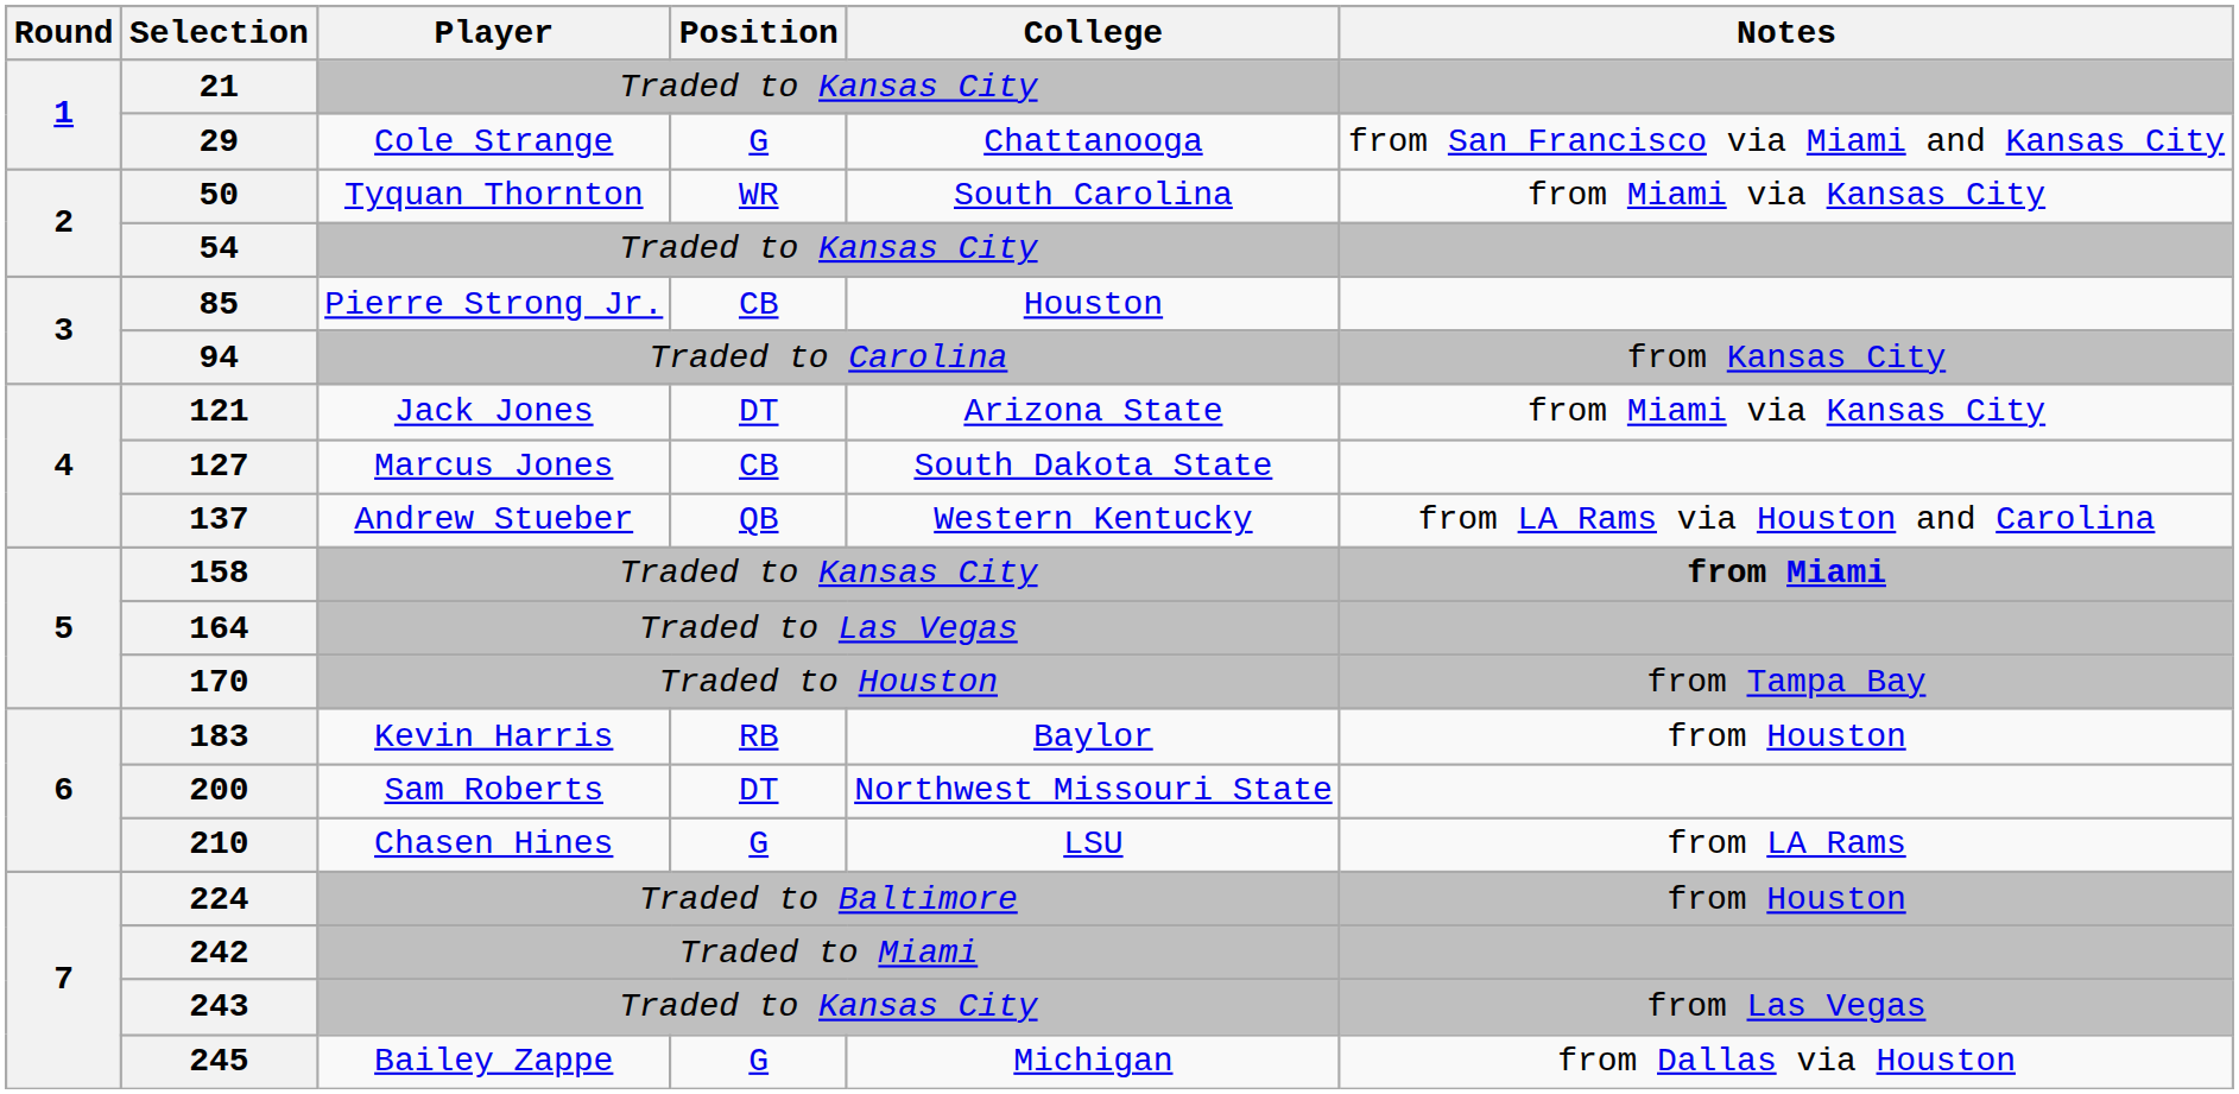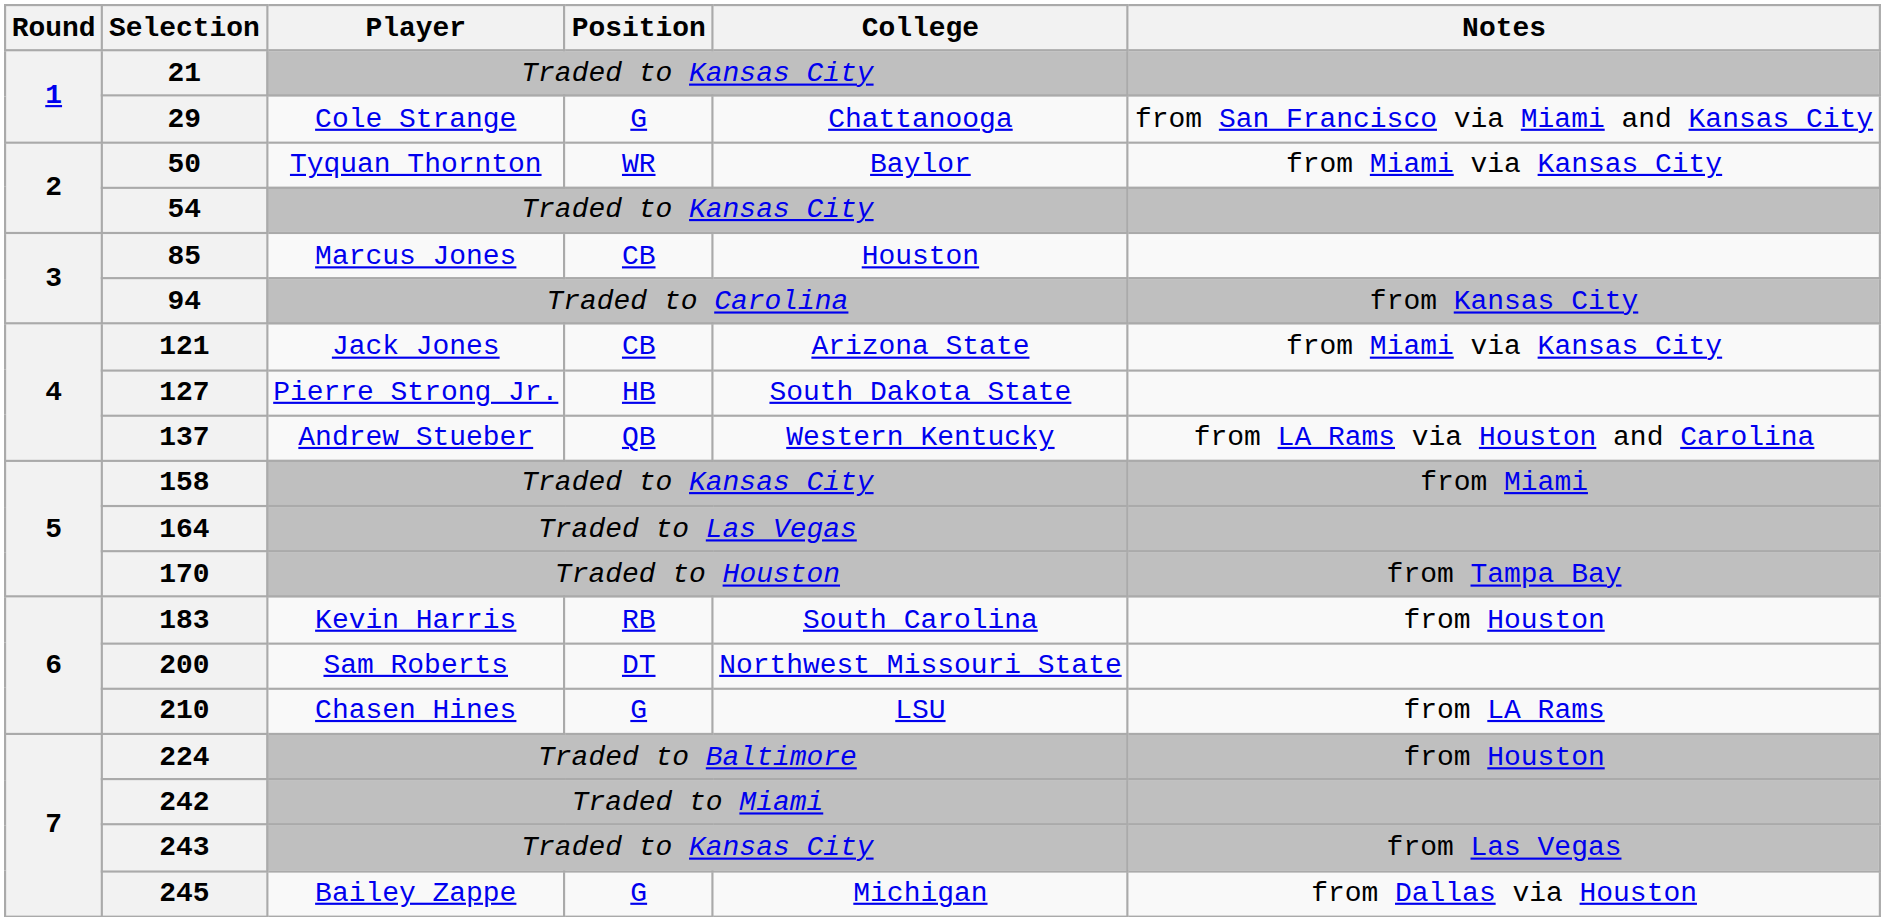50 | College: South Carolina -> Baylor
85 | Player: Pierre Strong Jr. -> Marcus Jones
121 | Position: DT -> CB
127 | Player: Marcus Jones -> Pierre Strong Jr.
127 | Position: CB -> HB
158 | Notes: bold -> normal
183 | College: Baylor -> South Carolina
